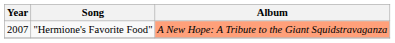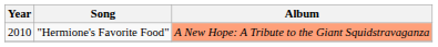"Hermione's Favorite Food" | Year: 2007 -> 2010
